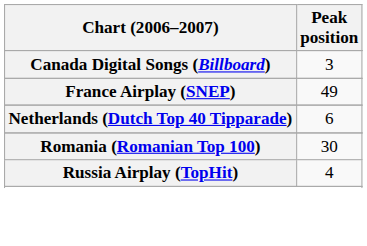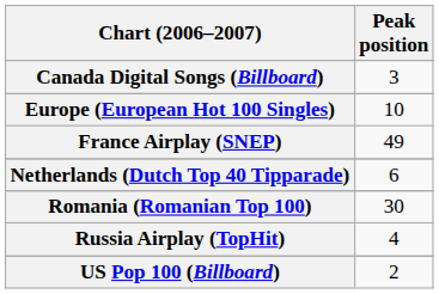+ row: Europe (European Hot 100 Singles) | 10
+ row: US Pop 100 (Billboard) | 2
